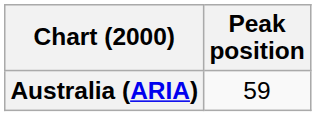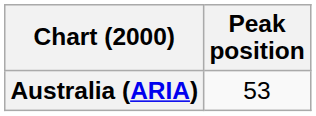Australia (ARIA) | Peak position: 59 -> 53
